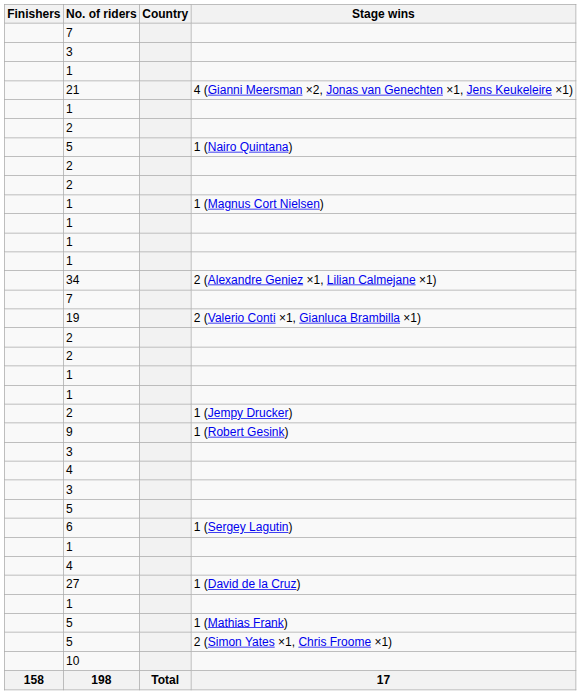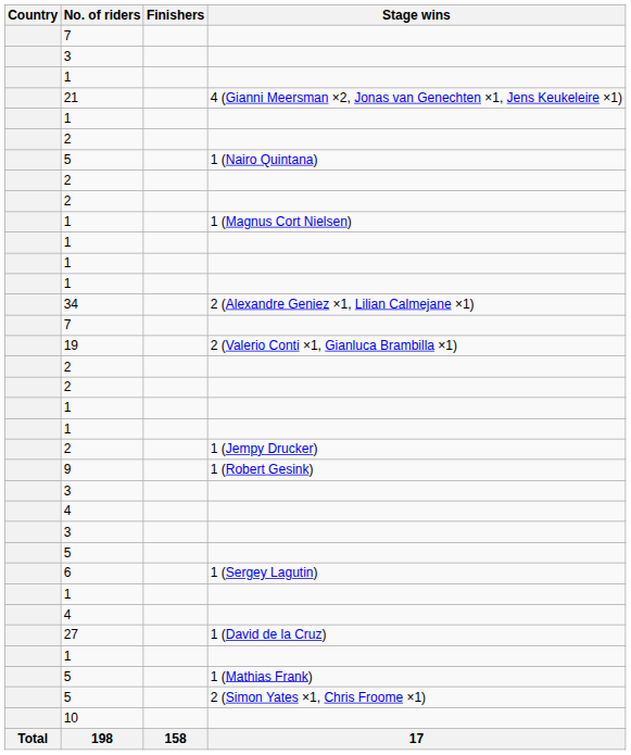columns swapped: Country <-> Finishers
